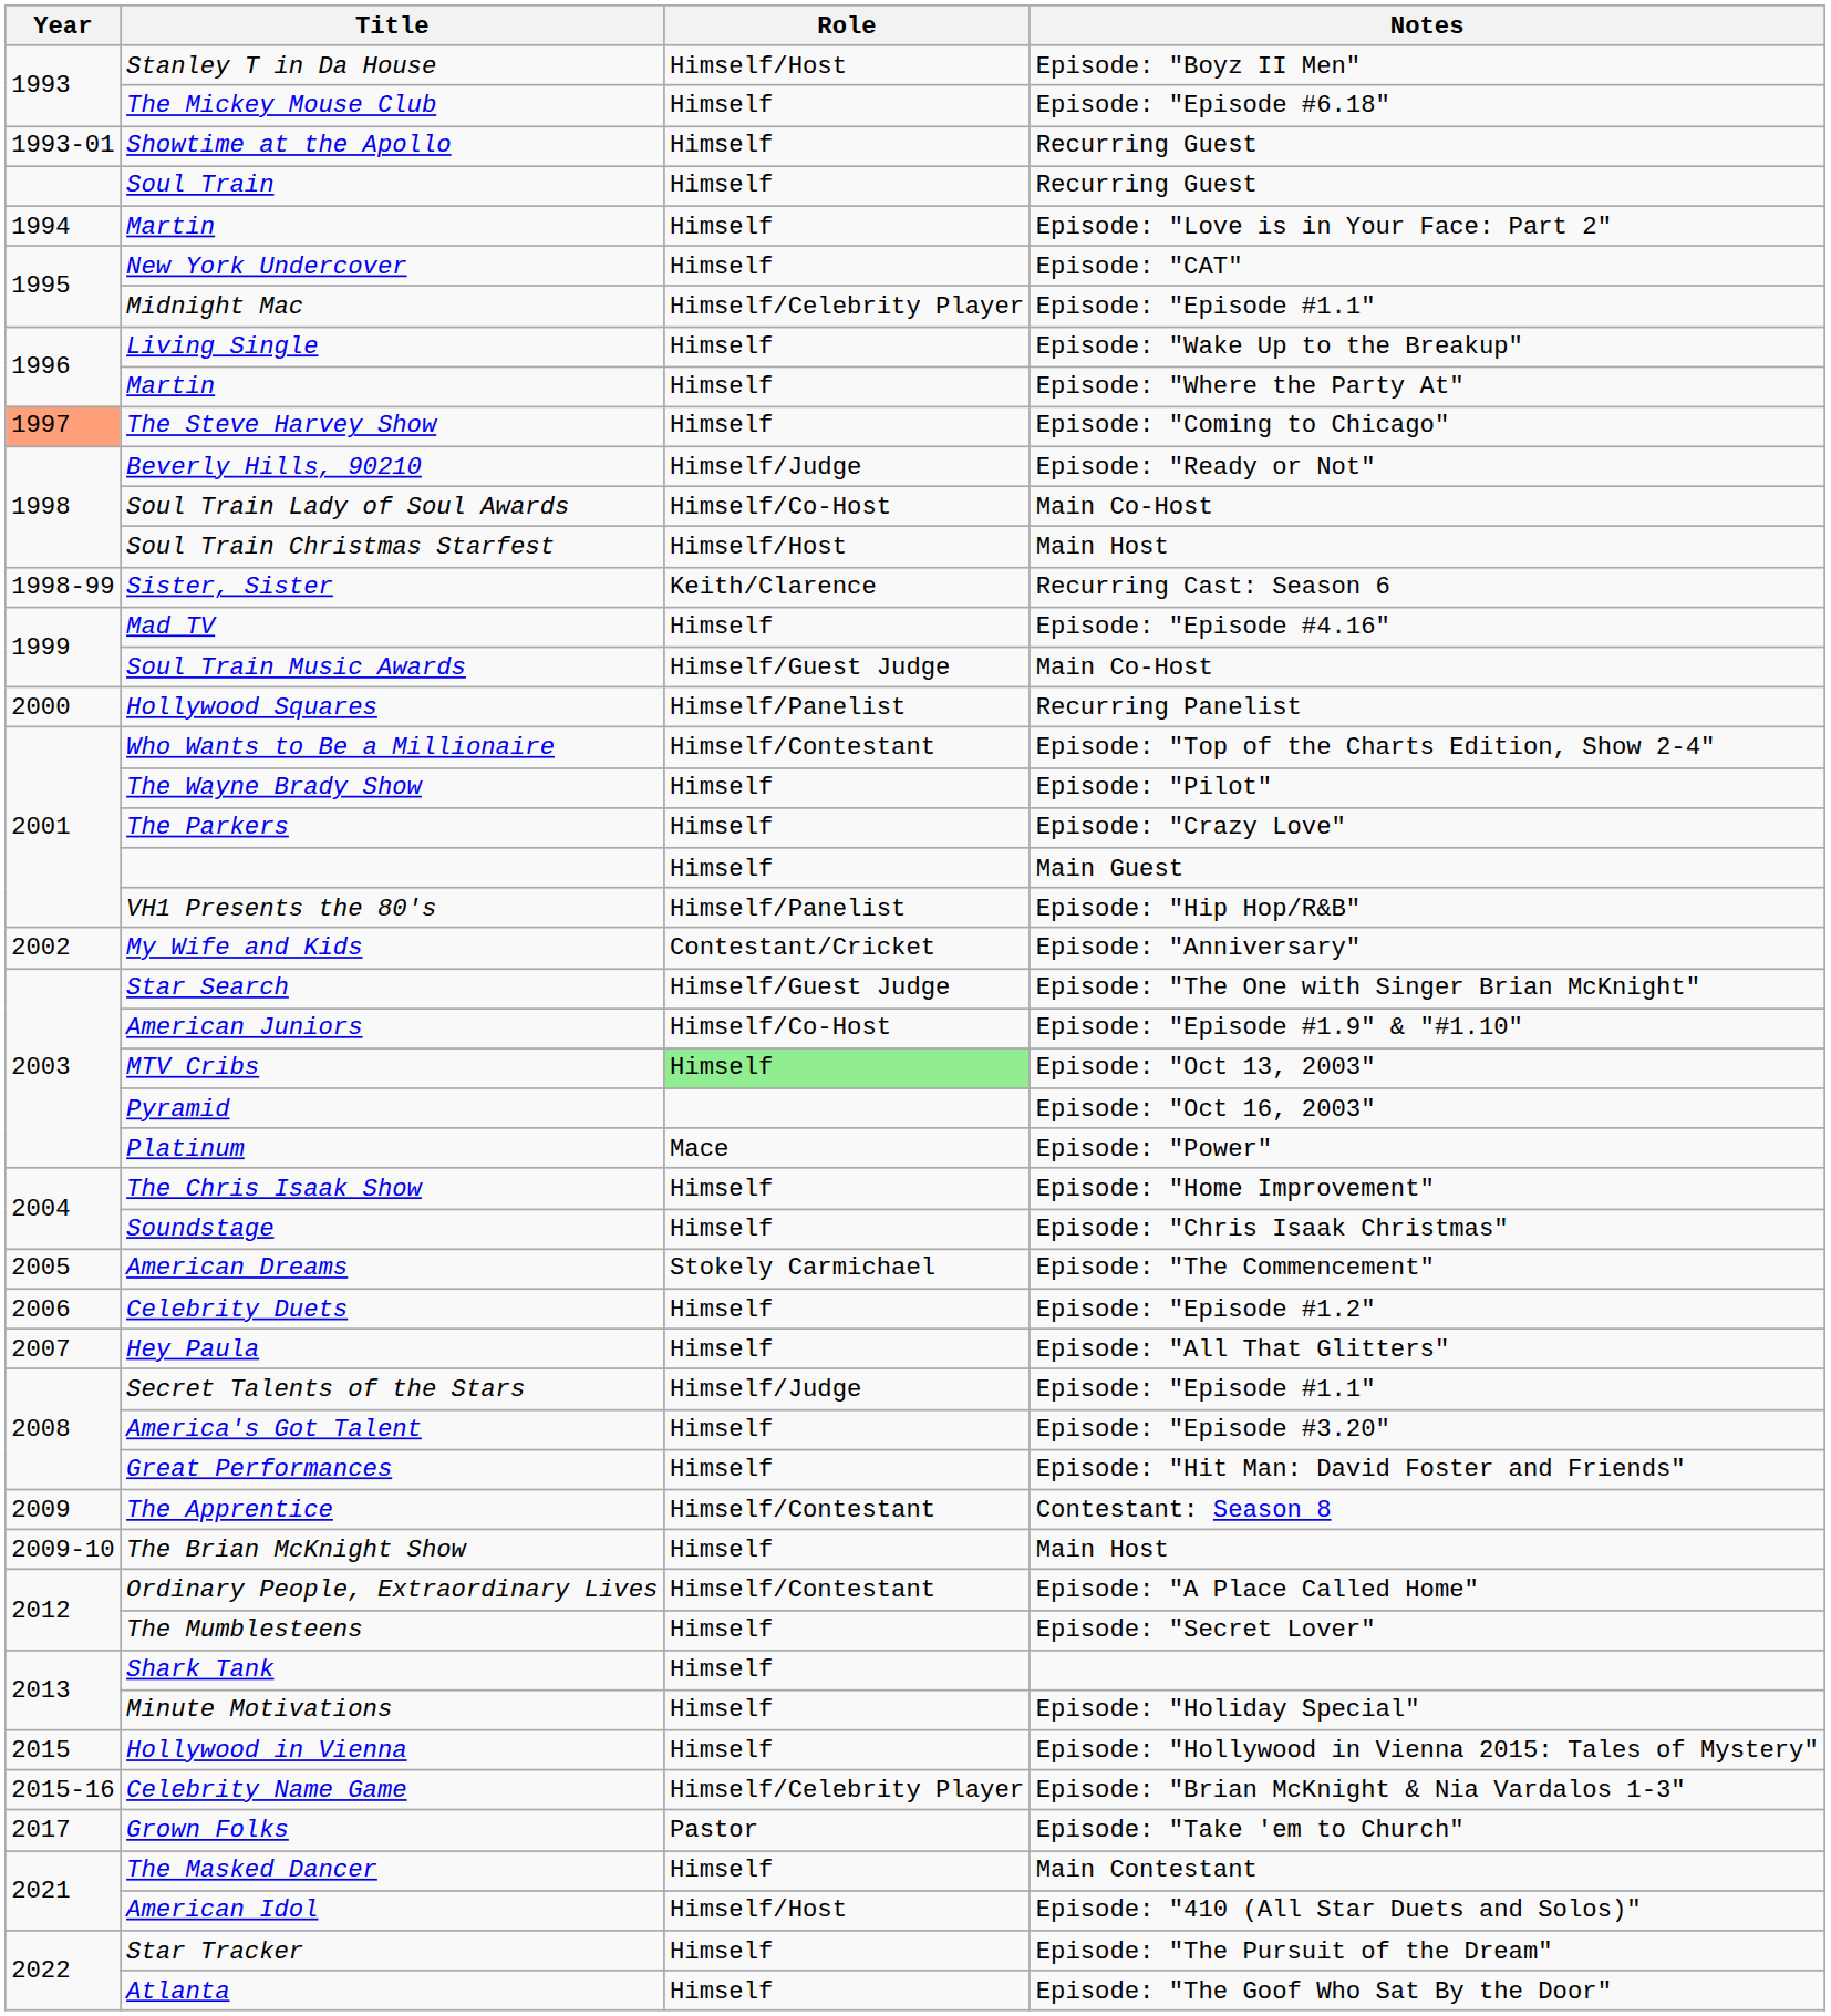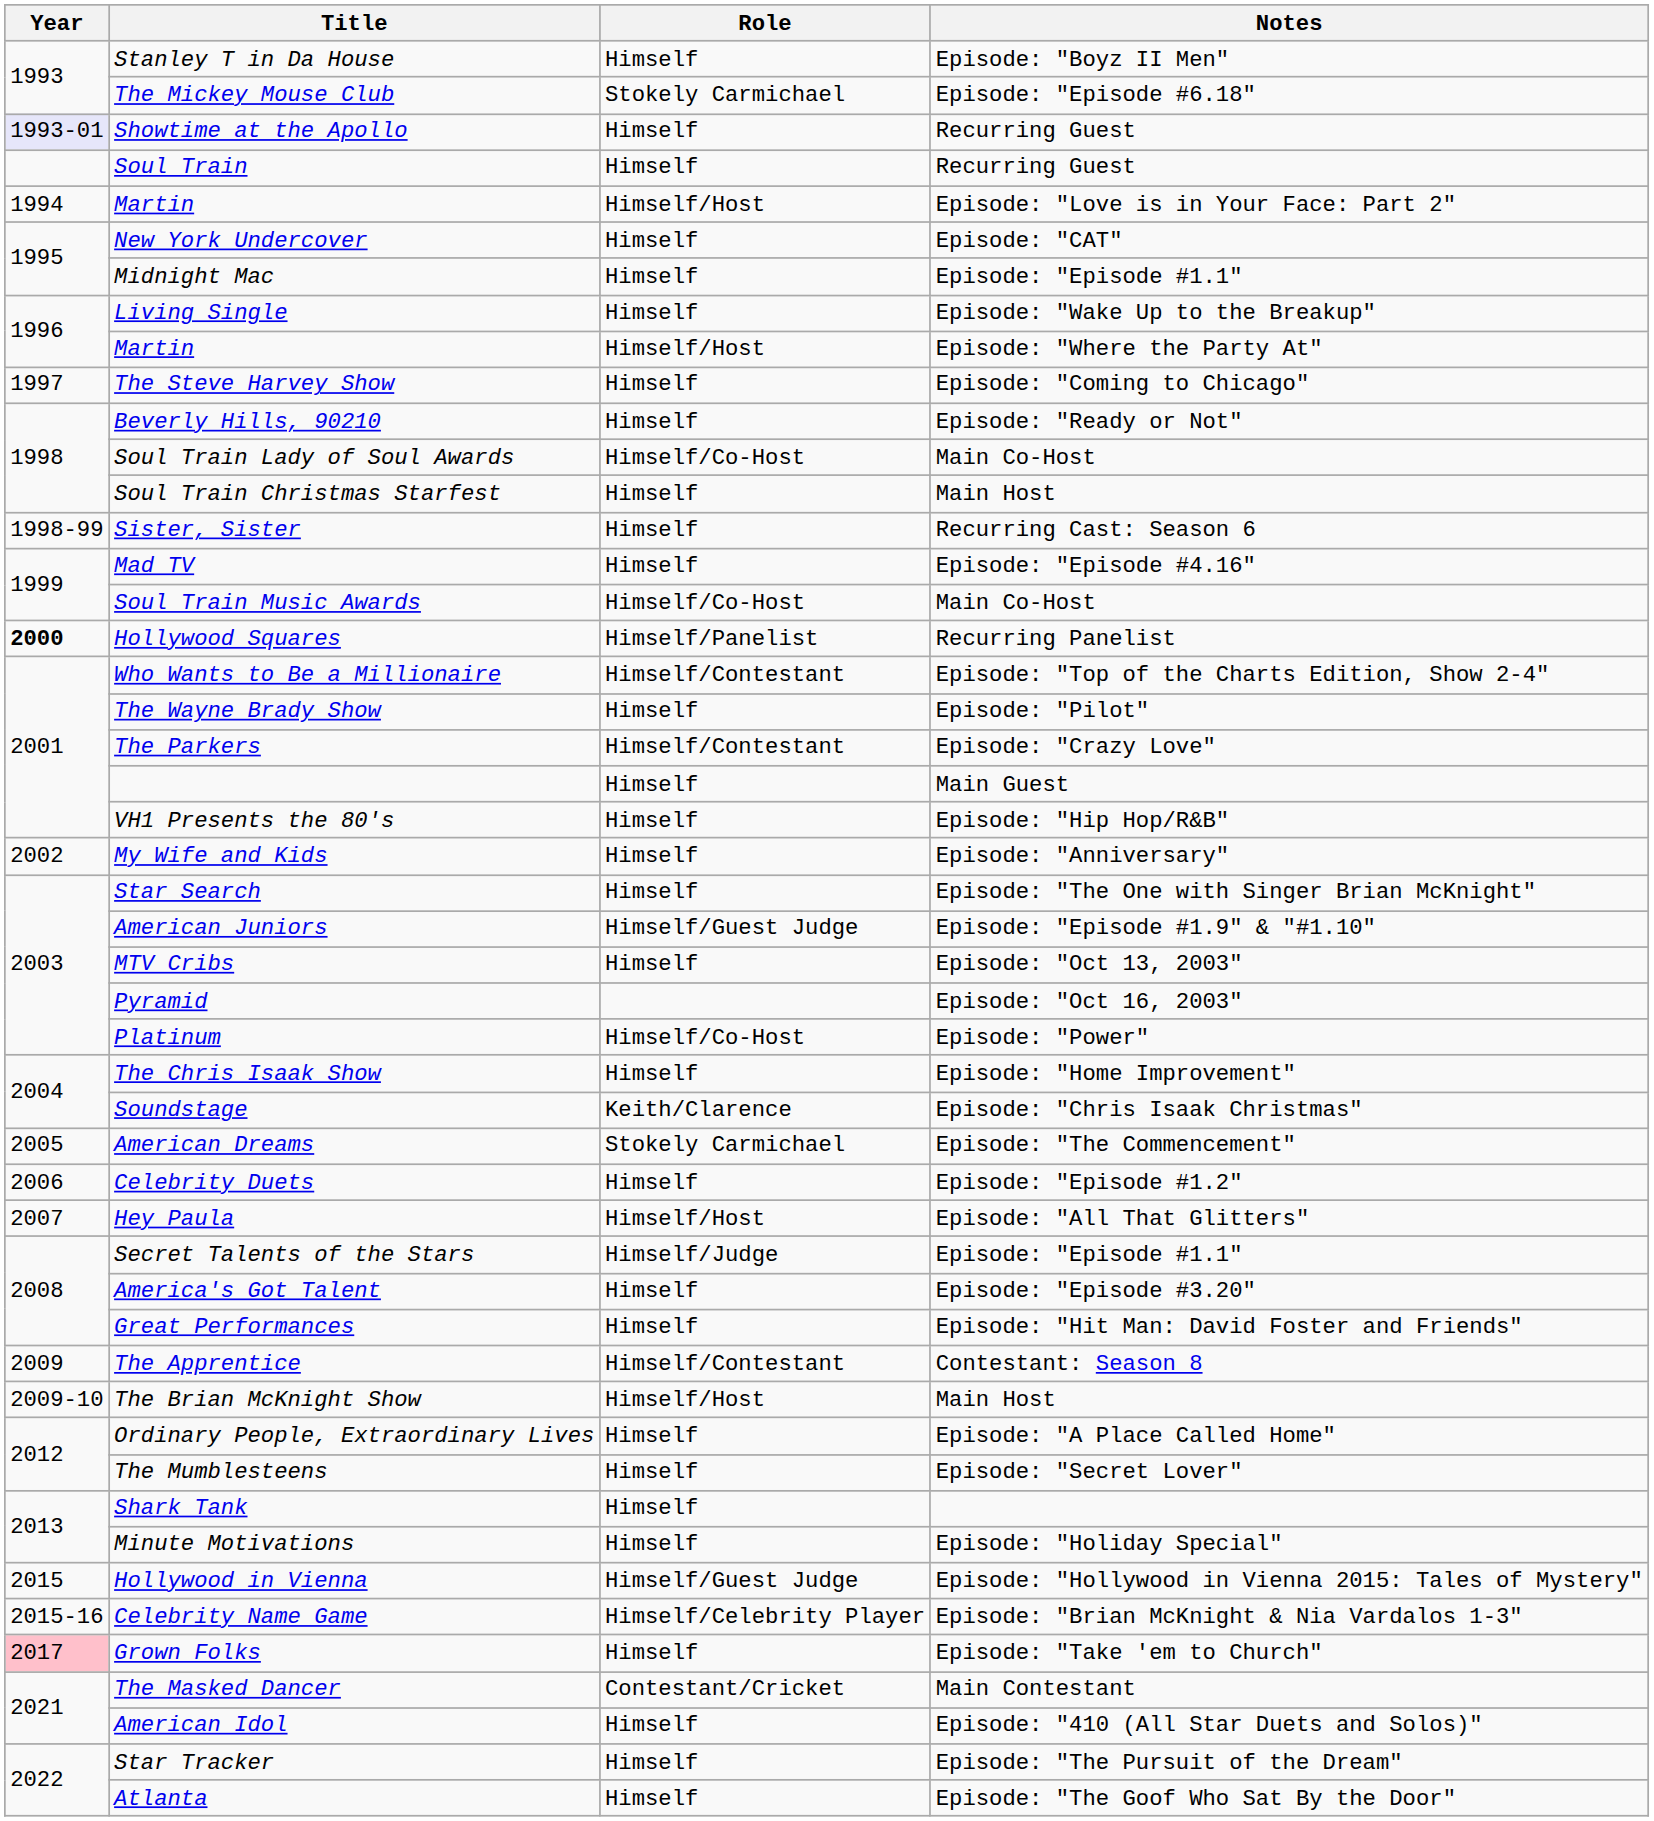Stanley T in Da House | Role: Himself/Host -> Himself
The Mickey Mouse Club | Role: Himself -> Stokely Carmichael
Showtime at the Apollo | Year: no background -> lavender background
Martin / Episode: "Love is in Your Face: Part 2" | Role: Himself -> Himself/Host
Midnight Mac | Role: Himself/Celebrity Player -> Himself
Martin / Episode: "Where the Party At" | Role: Himself -> Himself/Host
The Steve Harvey Show | Year: lightsalmon background -> no background
Beverly Hills, 90210 | Role: Himself/Judge -> Himself
Soul Train Christmas Starfest | Role: Himself/Host -> Himself
Sister, Sister | Role: Keith/Clarence -> Himself
Soul Train Music Awards | Role: Himself/Guest Judge -> Himself/Co-Host
Hollywood Squares | Year: normal -> bold
The Parkers | Role: Himself -> Himself/Contestant
VH1 Presents the 80's | Role: Himself/Panelist -> Himself
My Wife and Kids | Role: Contestant/Cricket -> Himself
Star Search | Role: Himself/Guest Judge -> Himself
American Juniors | Role: Himself/Co-Host -> Himself/Guest Judge
MTV Cribs | Role: lightgreen background -> no background
Platinum | Role: Mace -> Himself/Co-Host
Soundstage | Role: Himself -> Keith/Clarence
Hey Paula | Role: Himself -> Himself/Host
The Brian McKnight Show | Role: Himself -> Himself/Host
Ordinary People, Extraordinary Lives | Role: Himself/Contestant -> Himself
Hollywood in Vienna | Role: Himself -> Himself/Guest Judge
Grown Folks | Year: no background -> pink background
Grown Folks | Role: Pastor -> Himself
The Masked Dancer | Role: Himself -> Contestant/Cricket
American Idol | Role: Himself/Host -> Himself
